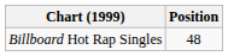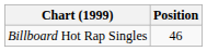Billboard Hot Rap Singles | Position: 48 -> 46
